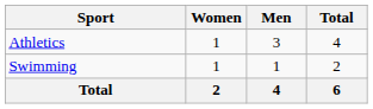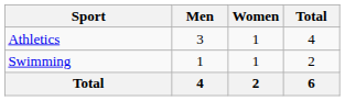columns swapped: Men <-> Women
